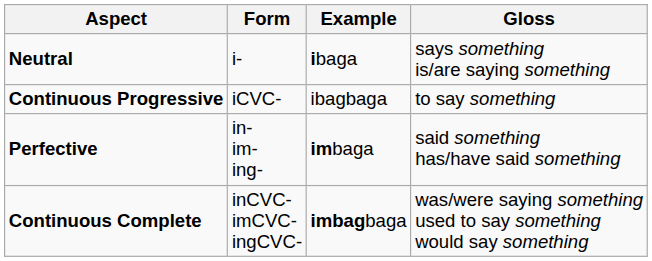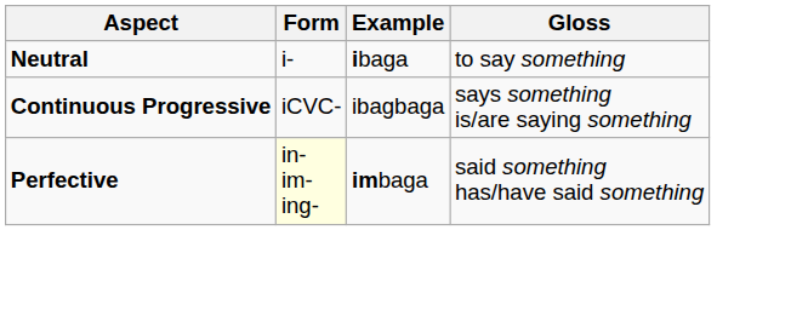Neutral | Gloss: says something is/are saying something -> to say something
Continuous Progressive | Gloss: to say something -> says something is/are saying something
Perfective | Form: no background -> lightyellow background
- row: Continuous Complete | inCVC- imCVC- ingCVC- | imbagbaga | was/were saying something used to say something would say something
